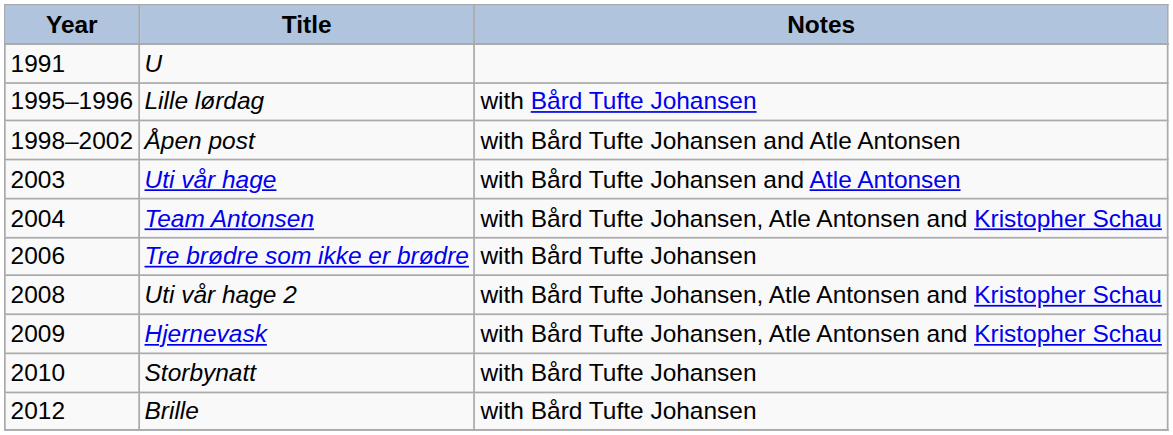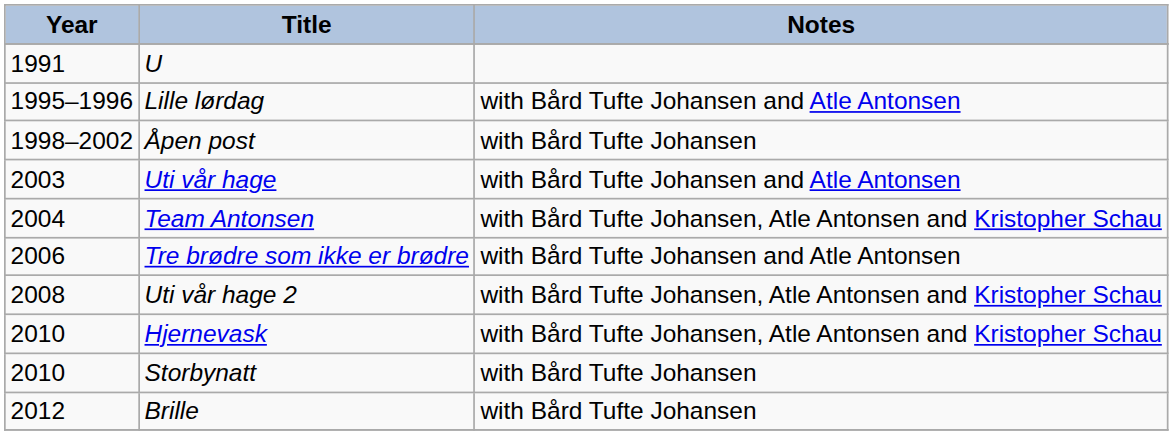Lille lørdag | Notes: with Bård Tufte Johansen -> with Bård Tufte Johansen and Atle Antonsen
Åpen post | Notes: with Bård Tufte Johansen and Atle Antonsen -> with Bård Tufte Johansen
Tre brødre som ikke er brødre | Notes: with Bård Tufte Johansen -> with Bård Tufte Johansen and Atle Antonsen
Hjernevask | Year: 2009 -> 2010
